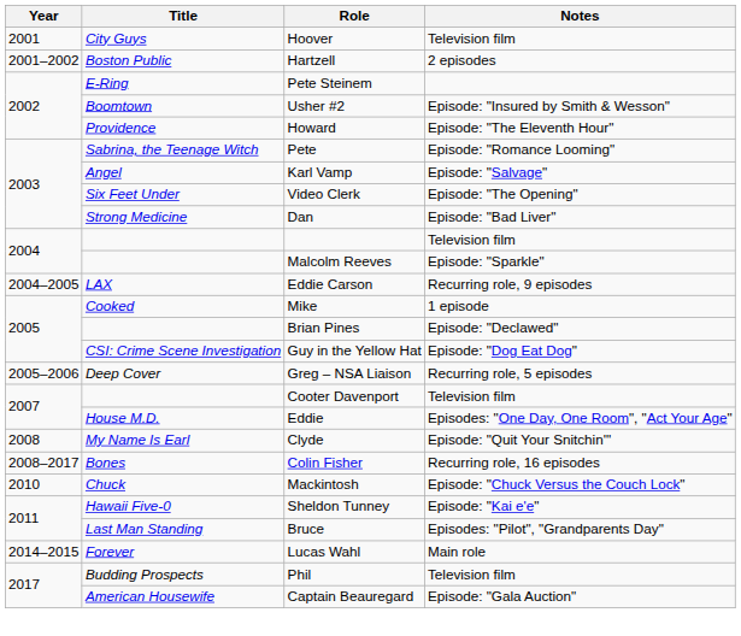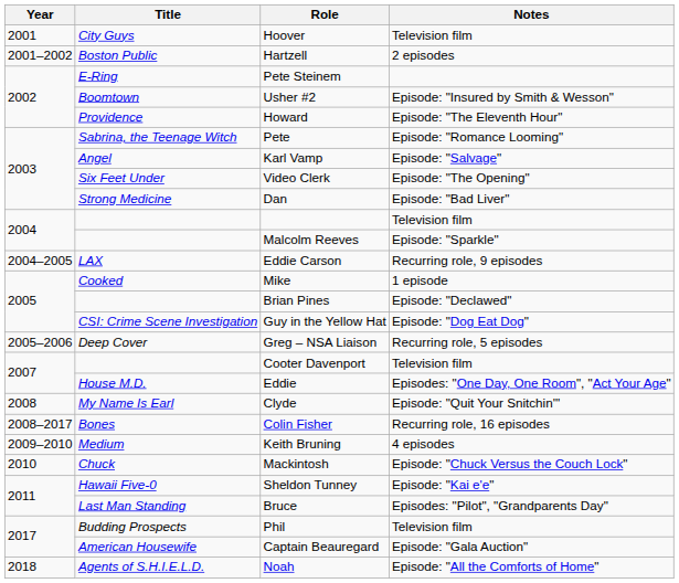+ row: 2009–2010 | Medium | Keith Bruning | 4 episodes
- row: 2014–2015 | Forever | Lucas Wahl | Main role
+ row: 2018 | Agents of S.H.I.E.L.D. | Noah | Episode: "All the Comforts of Home"
